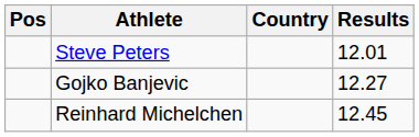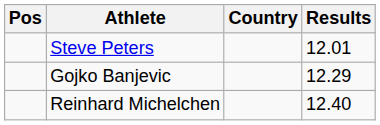Gojko Banjevic | Results: 12.27 -> 12.29
Reinhard Michelchen | Results: 12.45 -> 12.40
